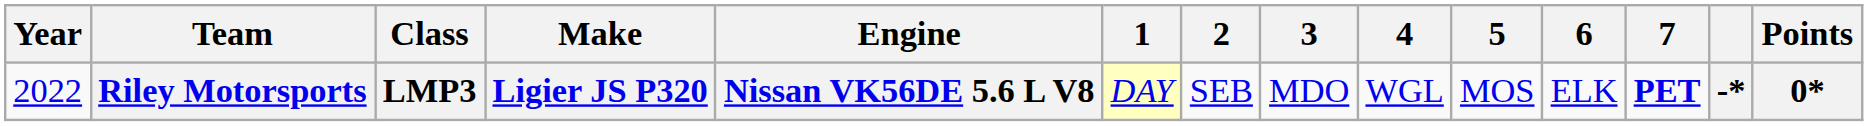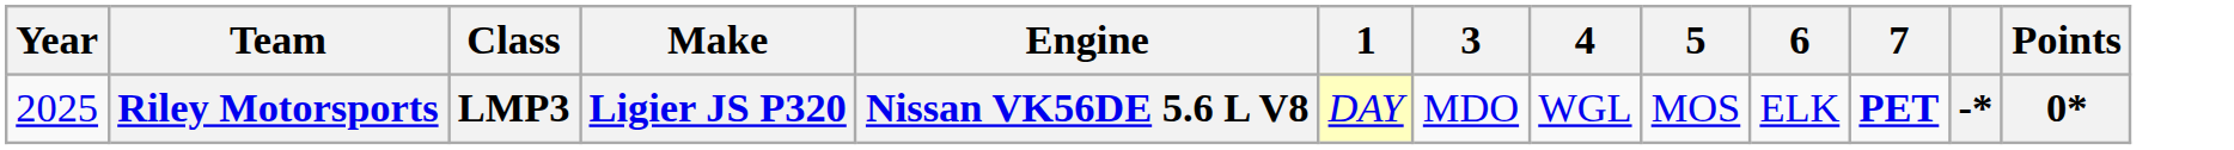- column: 2 | SEB
Riley Motorsports | Year: 2022 -> 2025
